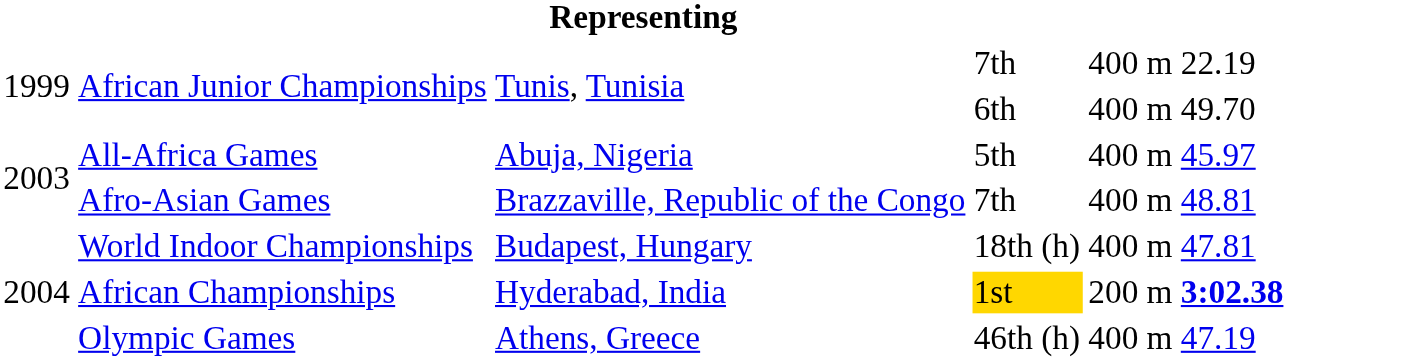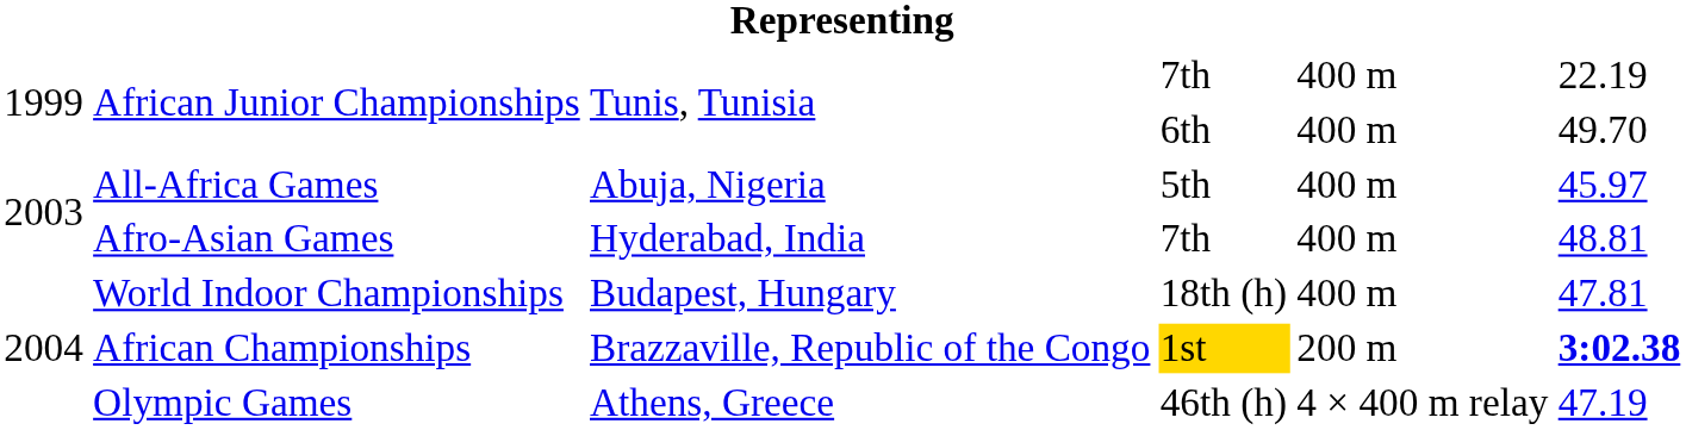Afro-Asian Games | column 3: Brazzaville, Republic of the Congo -> Hyderabad, India
African Championships | column 3: Hyderabad, India -> Brazzaville, Republic of the Congo
Olympic Games | column 5: 400 m -> 4 × 400 m relay
